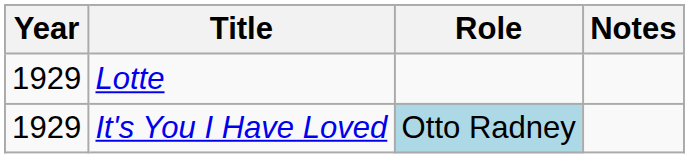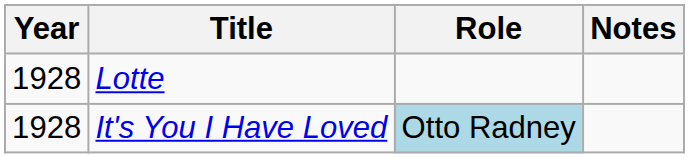Lotte | Year: 1929 -> 1928
It's You I Have Loved | Year: 1929 -> 1928
